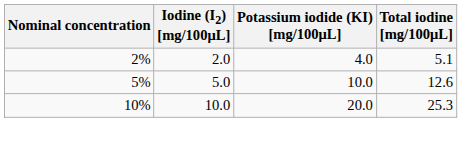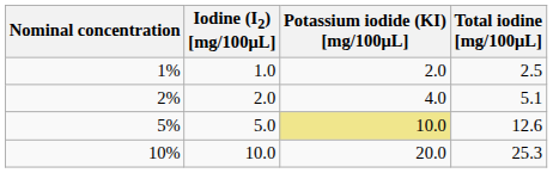+ row: 1% | 1.0 | 2.0 | 2.5
5% | Potassium iodide (KI) [mg/100μL]: no background -> khaki background
